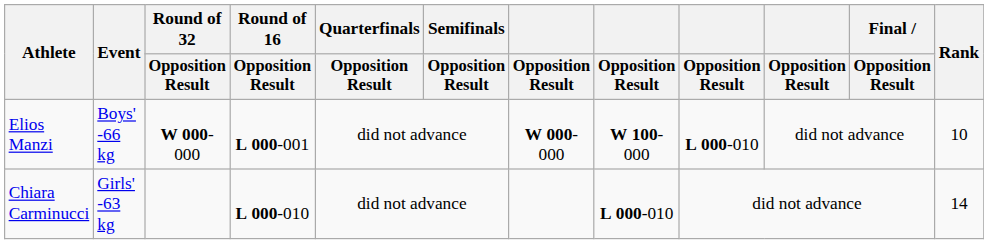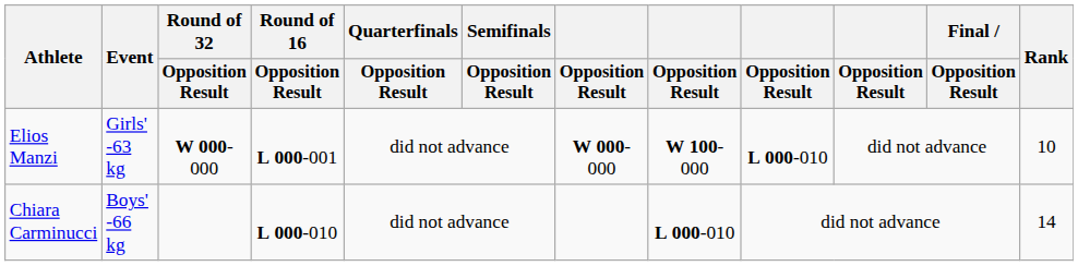Elios Manzi | Event: Boys' -66 kg -> Girls' -63 kg
Chiara Carminucci | Event: Girls' -63 kg -> Boys' -66 kg
